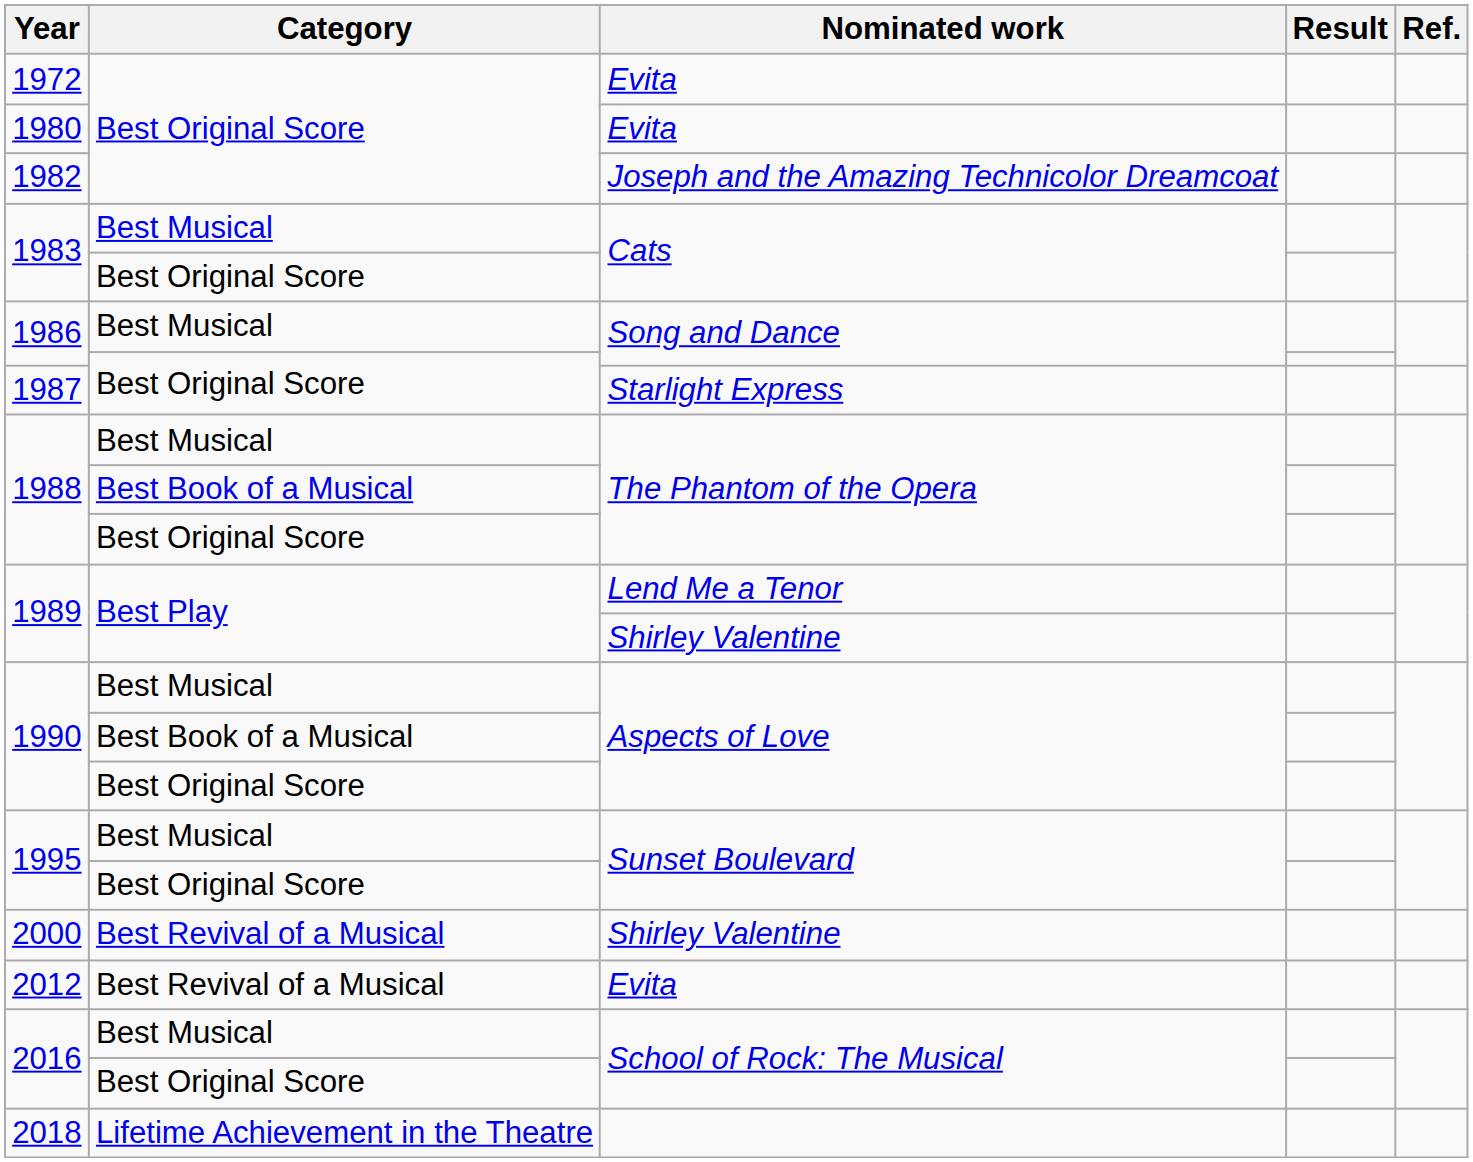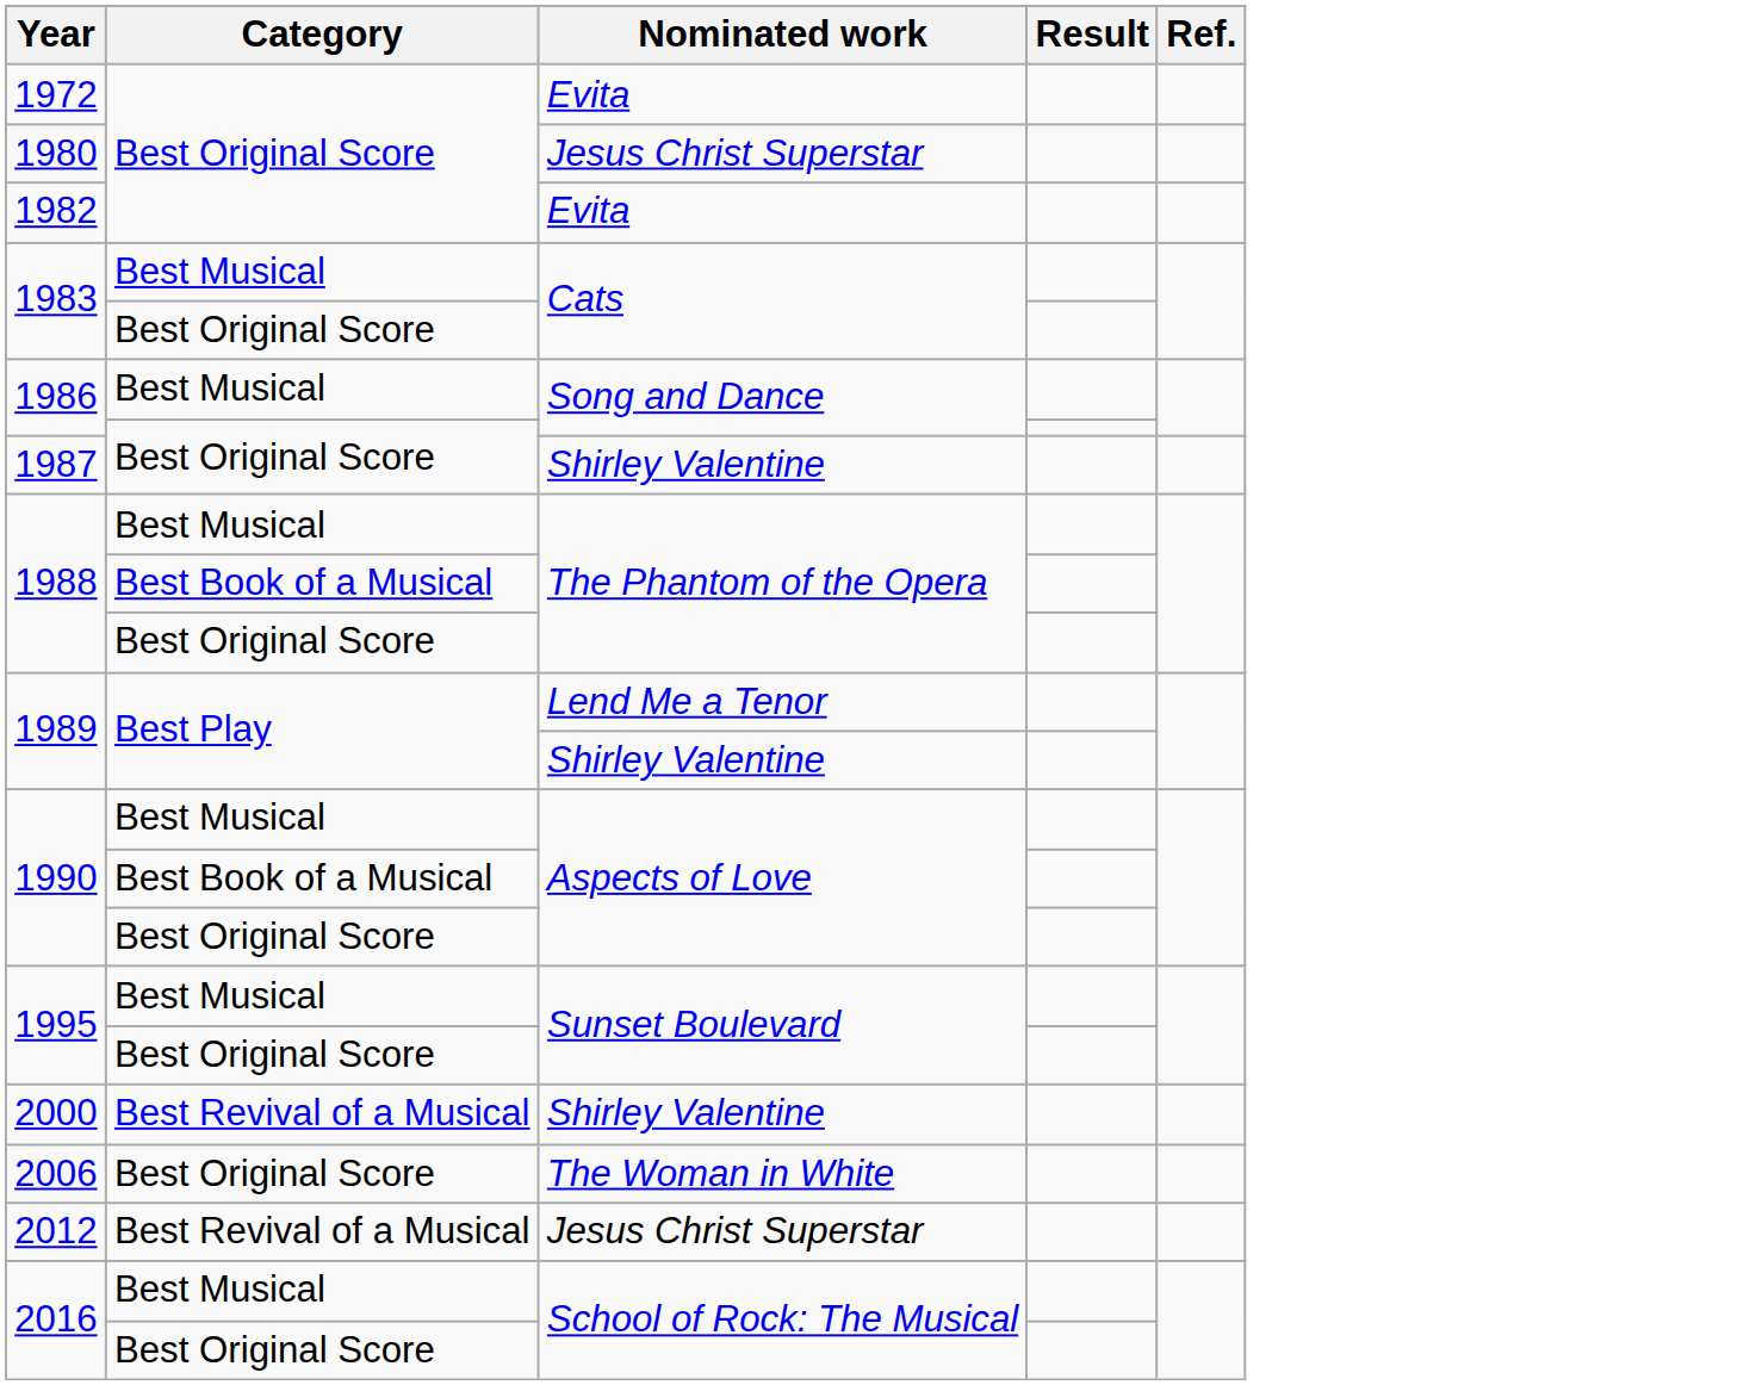1980 | Nominated work: Evita -> Jesus Christ Superstar
1982 | Nominated work: Joseph and the Amazing Technicolor Dreamcoat -> Evita
1987 | Nominated work: Starlight Express -> Shirley Valentine
+ row: 2006 | Best Original Score | The Woman in White
2012 | Nominated work: Evita -> Jesus Christ Superstar
- row: 2018 | Lifetime Achievement in the Theatre
